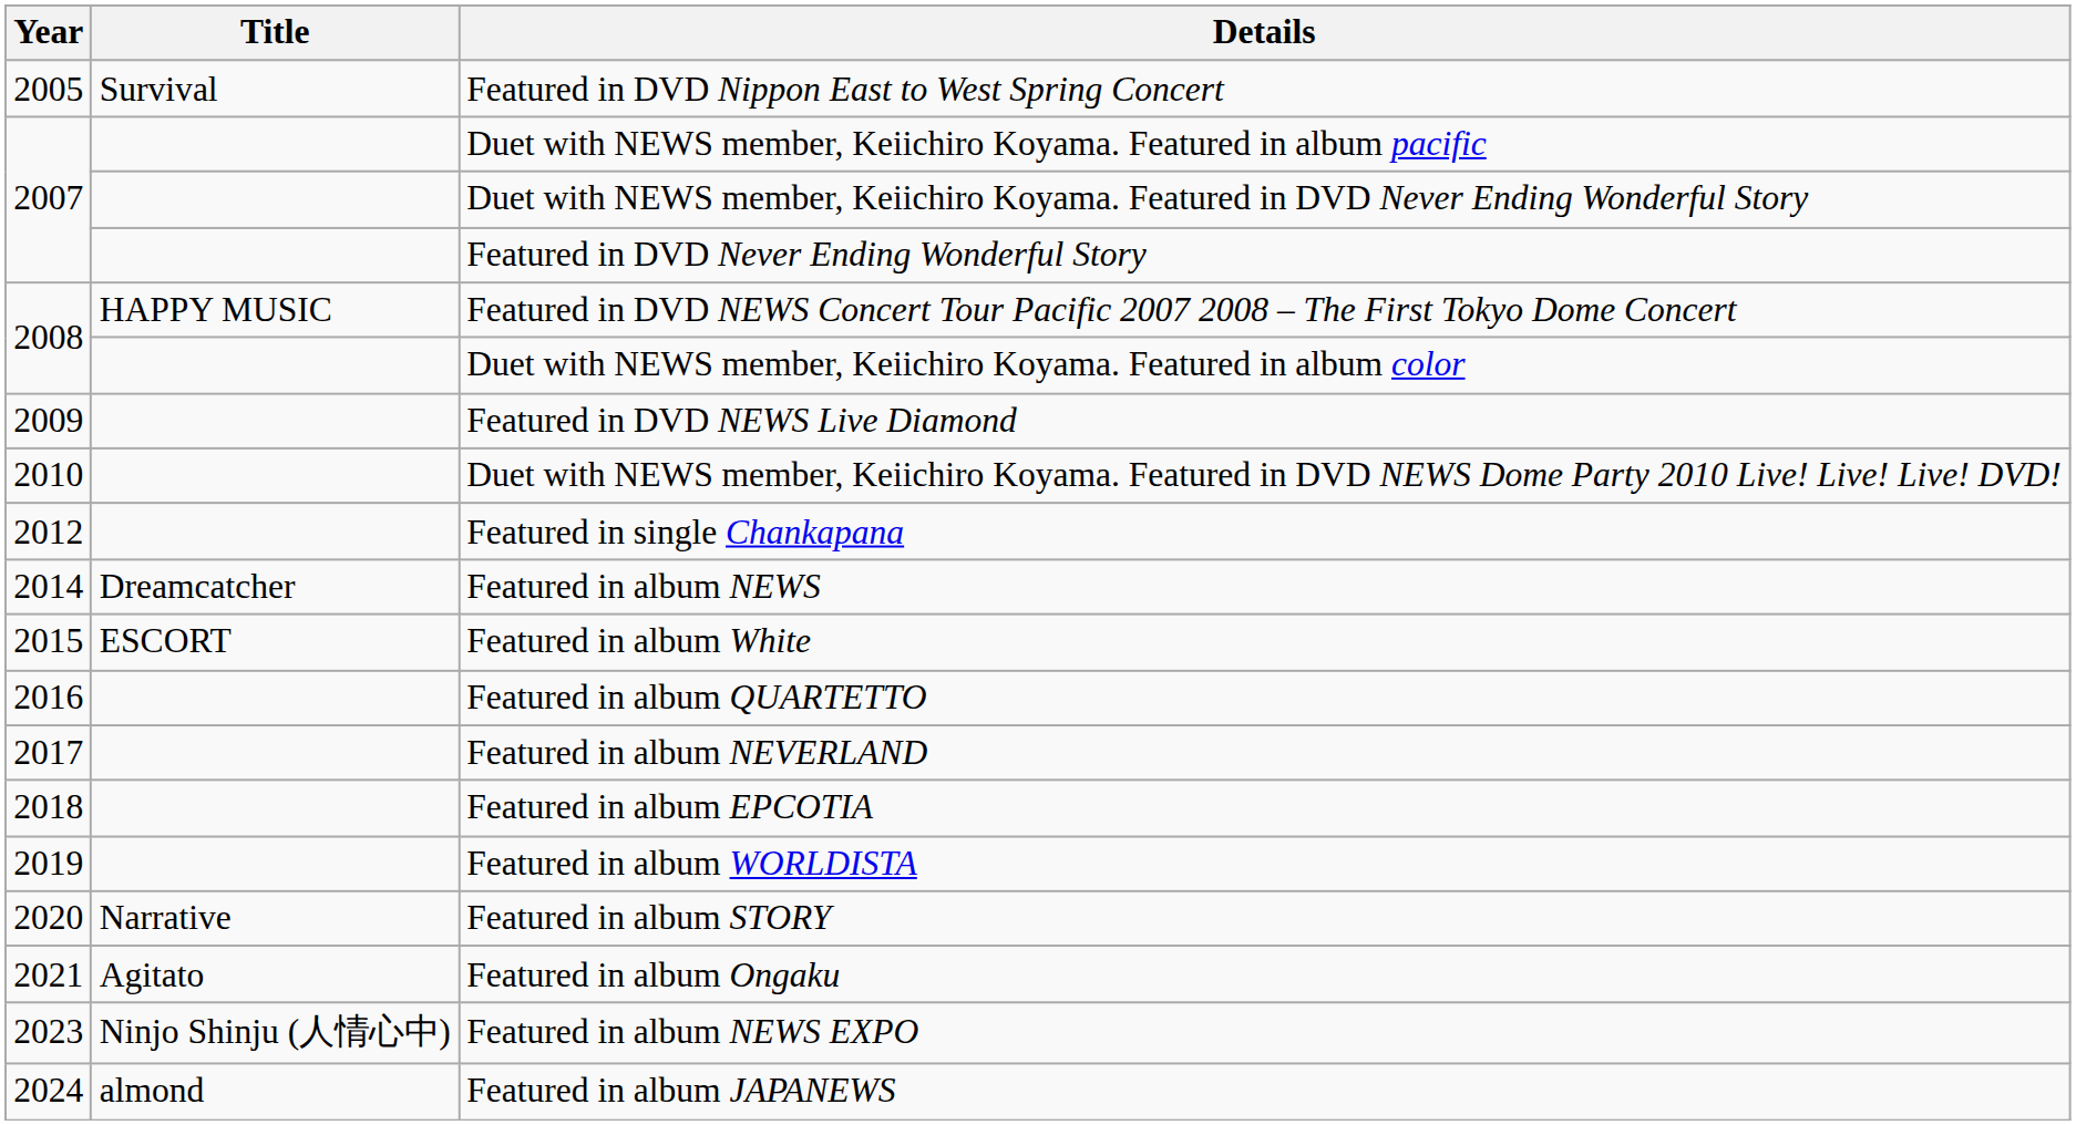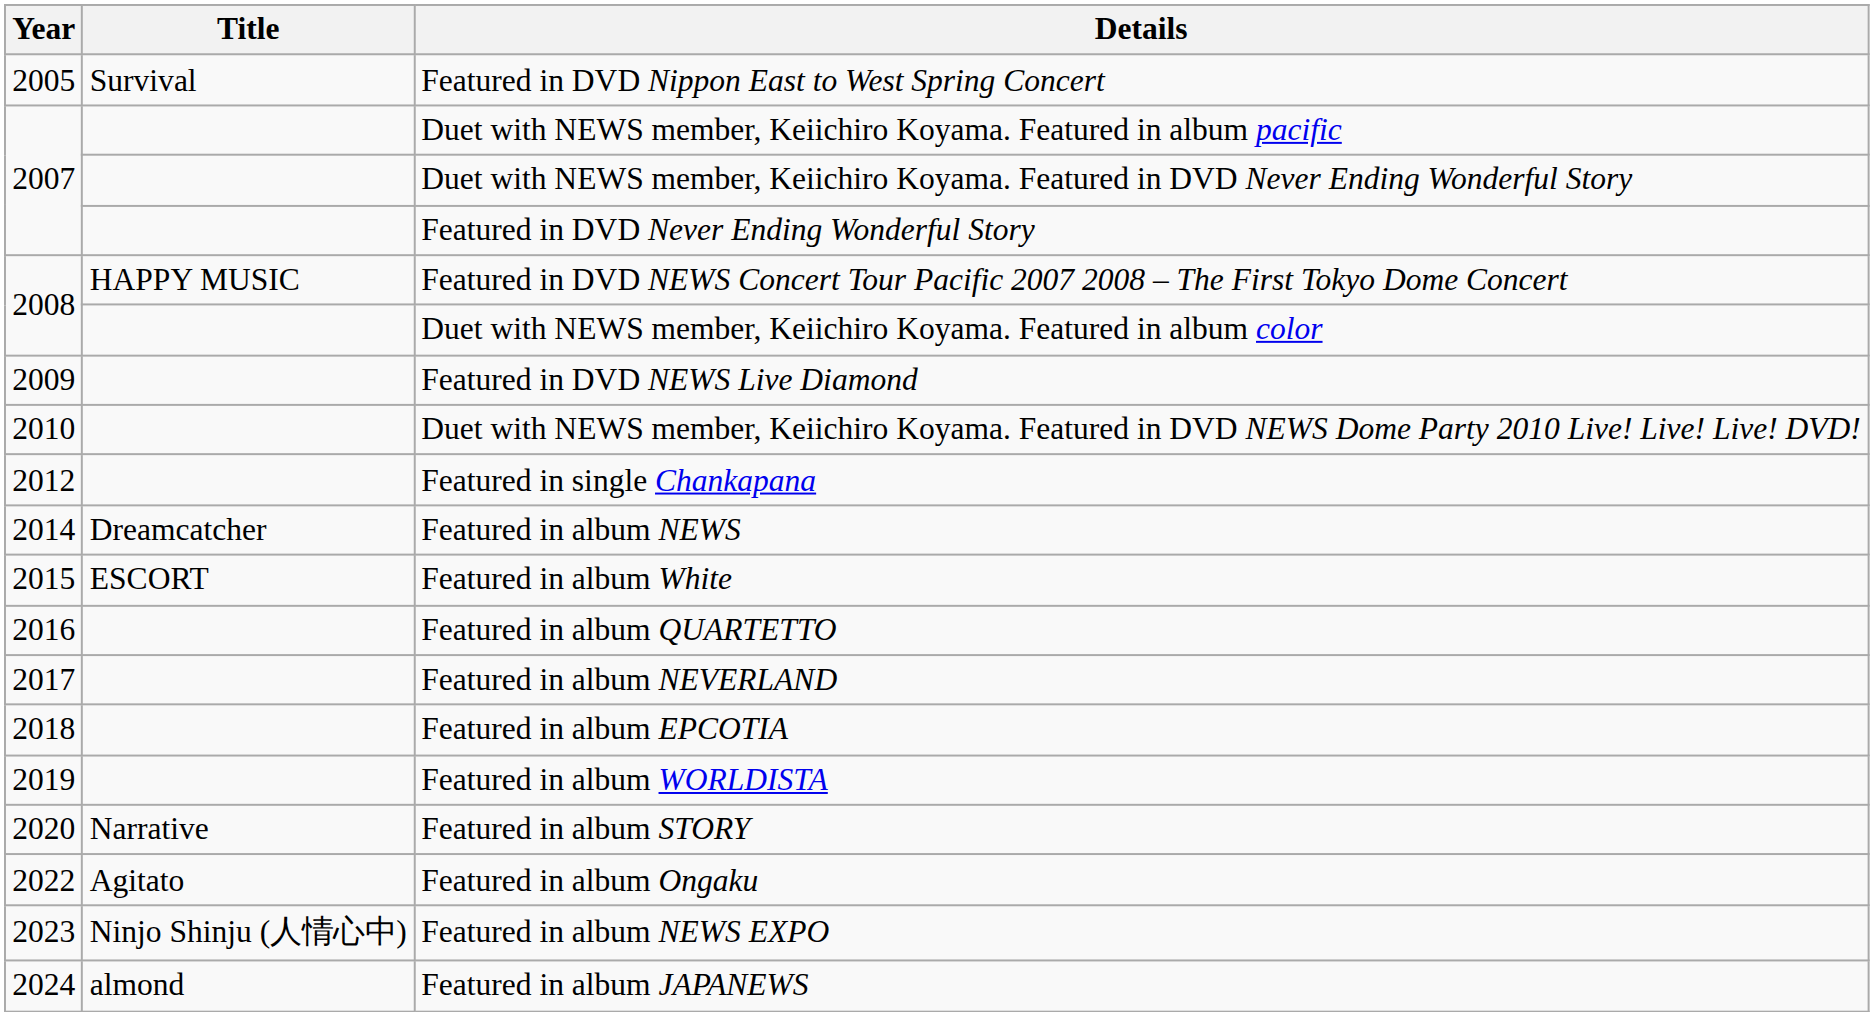Featured in album Ongaku | Year: 2021 -> 2022
